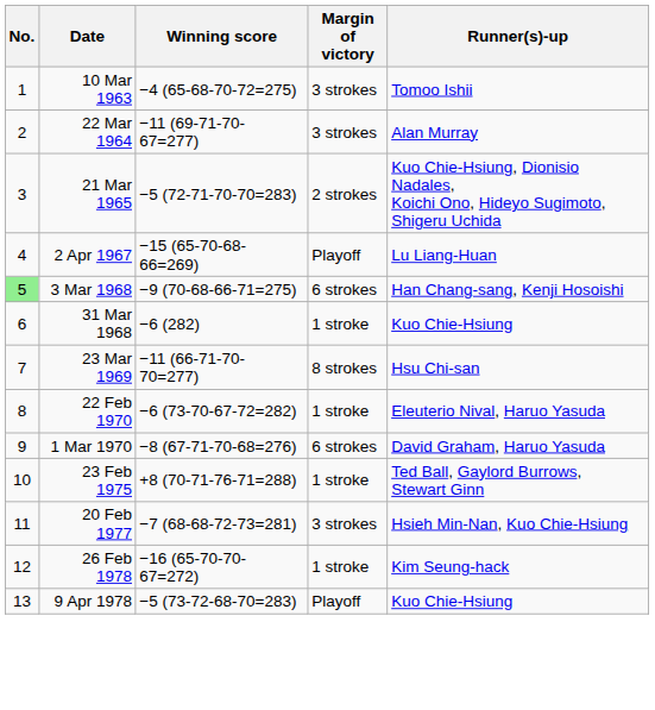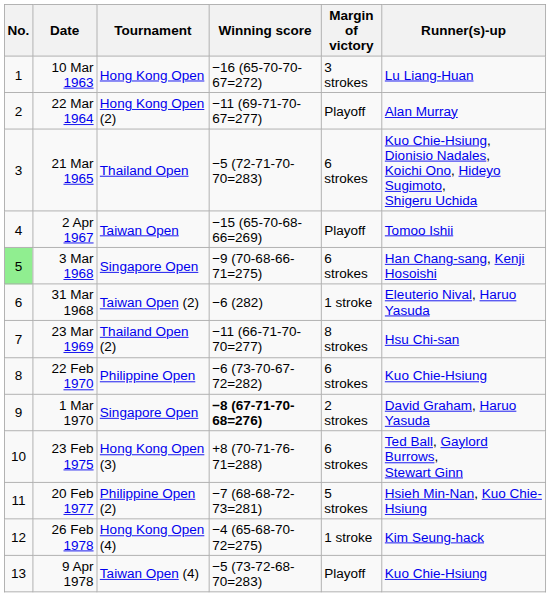+ column: Tournament | Hong Kong Open | Hong Kong Open (2) | Thailand Open | Taiwan Open | Singapore Open | Taiwan Open (2) | Thailand Open (2) | Philippine Open | Singapore Open | Hong Kong Open (3) | Philippine Open (2) | Hong Kong Open (4) | Taiwan Open (4)
10 Mar 1963 | Winning score: −4 (65-68-70-72=275) -> −16 (65-70-70-67=272)
10 Mar 1963 | Runner(s)-up: Tomoo Ishii -> Lu Liang-Huan
22 Mar 1964 | Margin of victory: 3 strokes -> Playoff
21 Mar 1965 | Margin of victory: 2 strokes -> 6 strokes
2 Apr 1967 | Runner(s)-up: Lu Liang-Huan -> Tomoo Ishii
31 Mar 1968 | Runner(s)-up: Kuo Chie-Hsiung -> Eleuterio Nival, Haruo Yasuda
22 Feb 1970 | Margin of victory: 1 stroke -> 6 strokes
22 Feb 1970 | Runner(s)-up: Eleuterio Nival, Haruo Yasuda -> Kuo Chie-Hsiung
1 Mar 1970 | Winning score: normal -> bold
1 Mar 1970 | Margin of victory: 6 strokes -> 2 strokes
23 Feb 1975 | Margin of victory: 1 stroke -> 6 strokes
20 Feb 1977 | Margin of victory: 3 strokes -> 5 strokes
26 Feb 1978 | Winning score: −16 (65-70-70-67=272) -> −4 (65-68-70-72=275)
